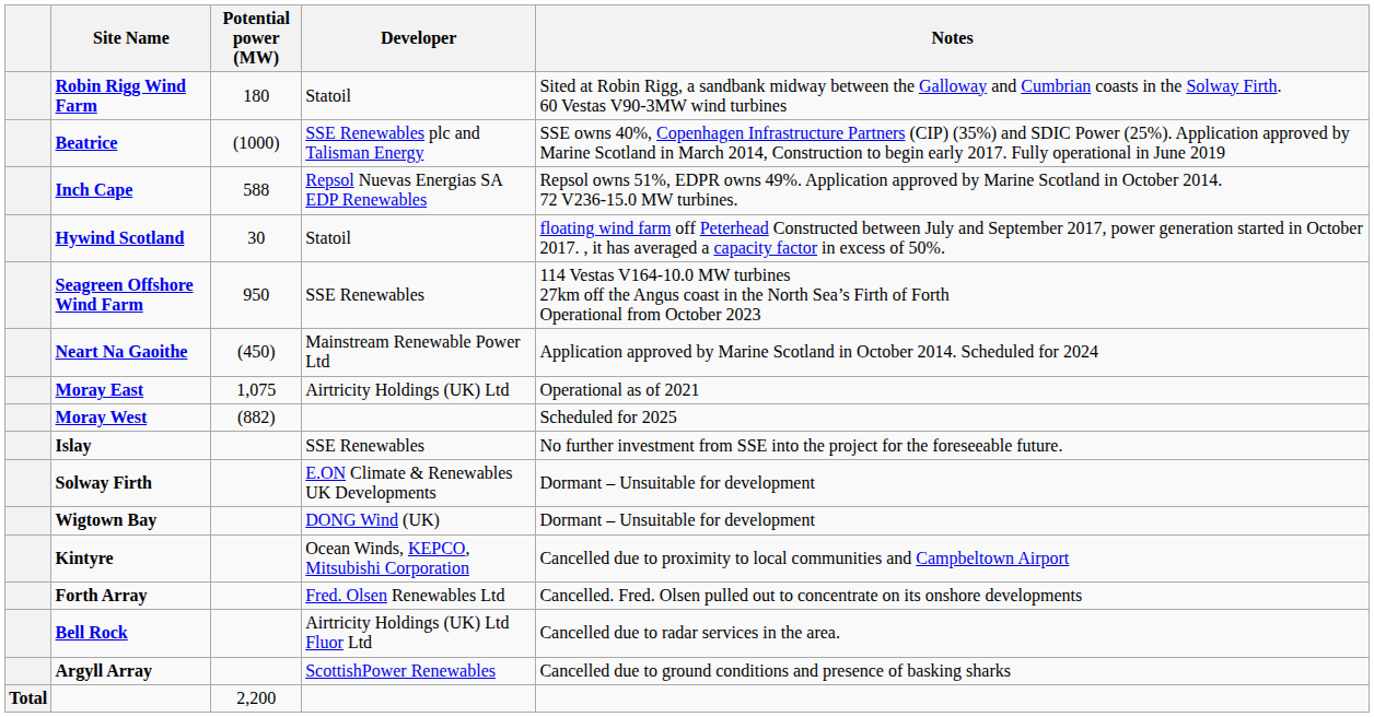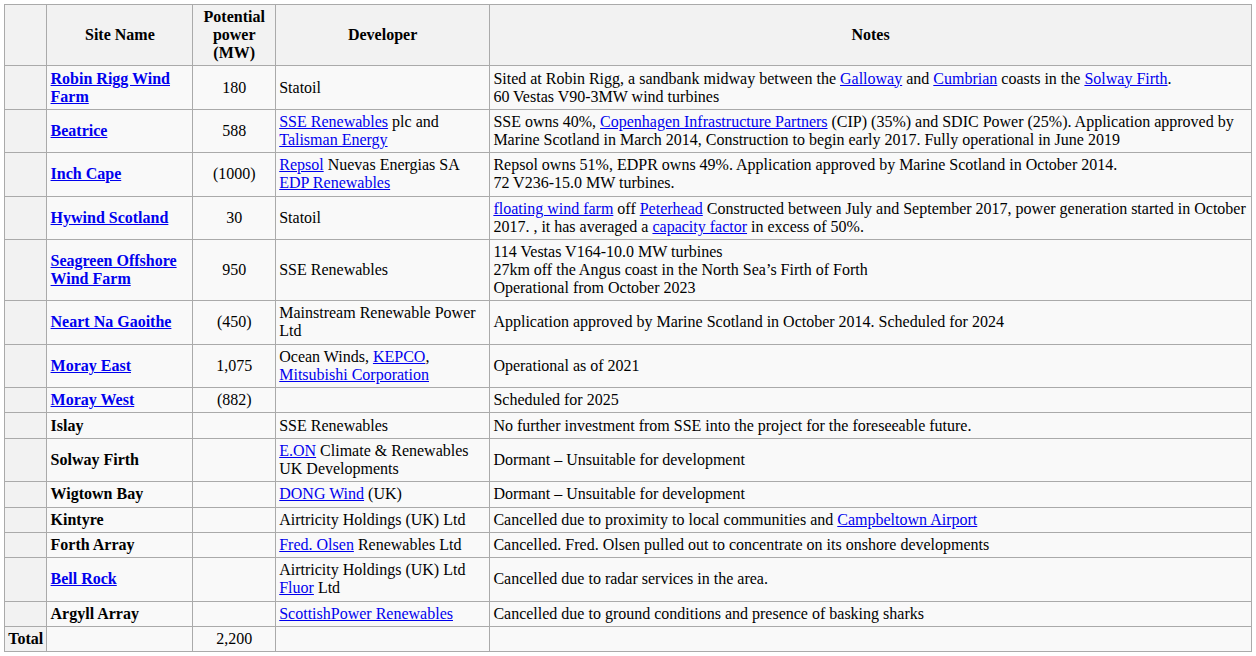Beatrice | Potential power (MW): (1000) -> 588
Inch Cape | Potential power (MW): 588 -> (1000)
Moray East | Developer: Airtricity Holdings (UK) Ltd -> Ocean Winds, KEPCO, Mitsubishi Corporation
Kintyre | Developer: Ocean Winds, KEPCO, Mitsubishi Corporation -> Airtricity Holdings (UK) Ltd
